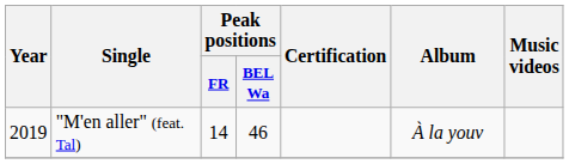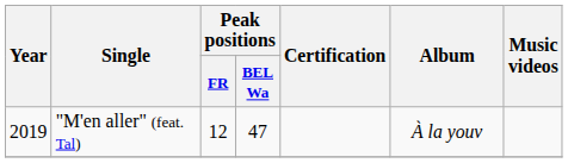"M'en aller" (feat. Tal) | Peak positions / FR: 14 -> 12
"M'en aller" (feat. Tal) | Peak positions / BEL Wa: 46 -> 47
